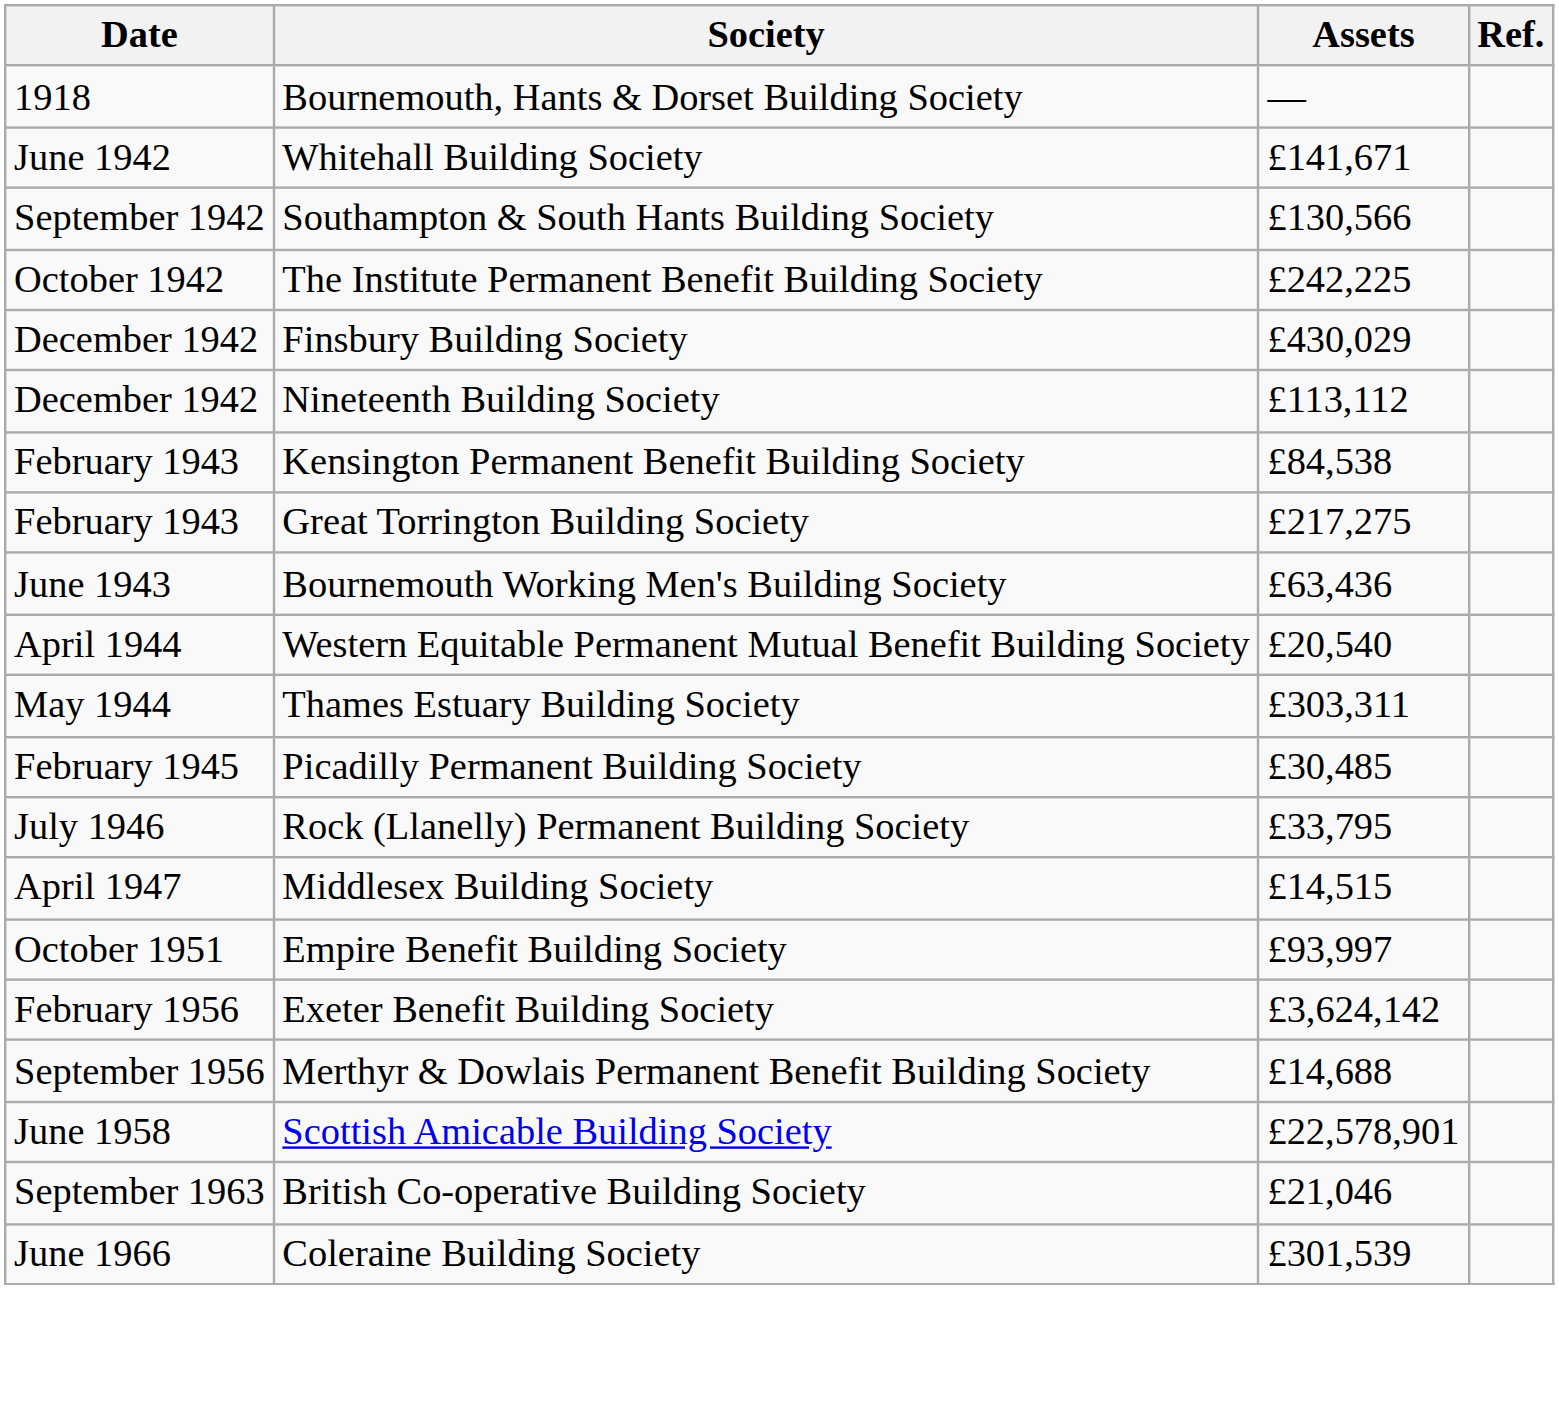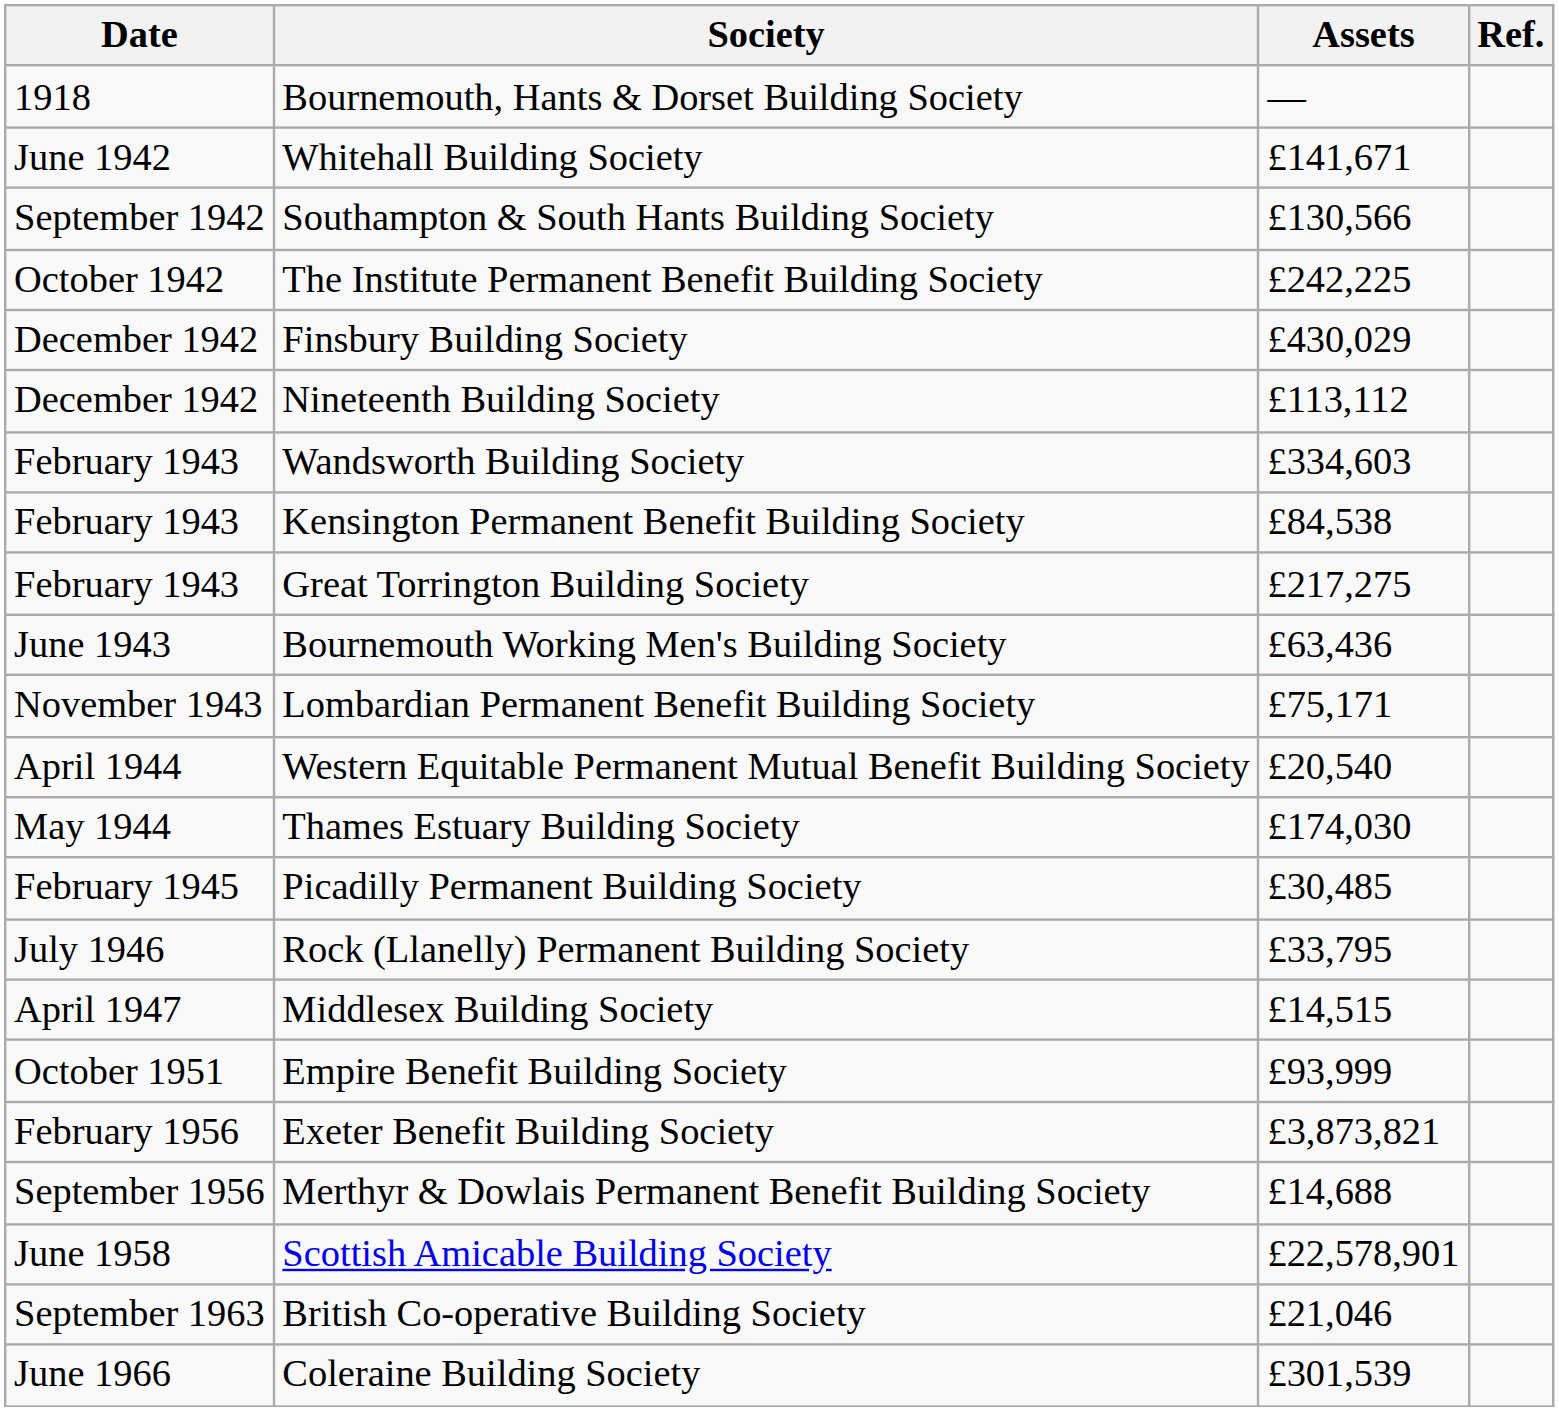+ row: February 1943 | Wandsworth Building Society | £334,603
+ row: November 1943 | Lombardian Permanent Benefit Building Society | £75,171
Thames Estuary Building Society | Assets: £303,311 -> £174,030
Empire Benefit Building Society | Assets: £93,997 -> £93,999
Exeter Benefit Building Society | Assets: £3,624,142 -> £3,873,821
